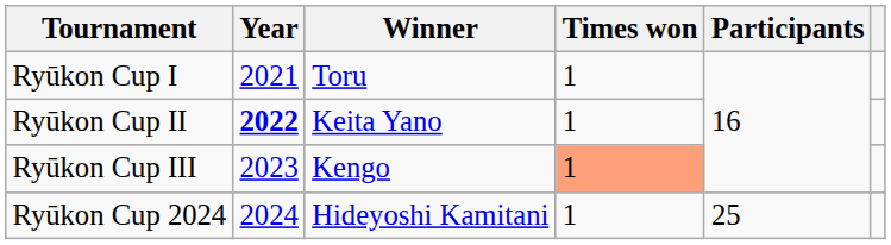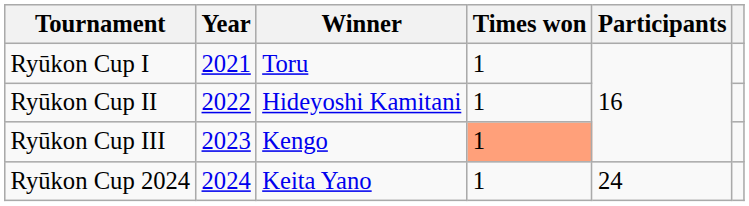Ryūkon Cup II | Year: bold -> normal
Ryūkon Cup II | Winner: Keita Yano -> Hideyoshi Kamitani
Ryūkon Cup 2024 | Winner: Hideyoshi Kamitani -> Keita Yano
Ryūkon Cup 2024 | Participants: 25 -> 24
